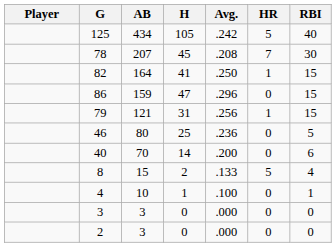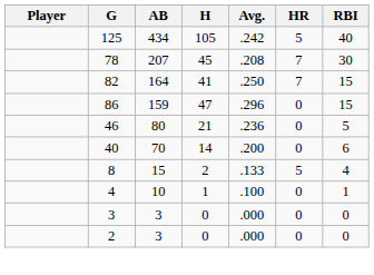82 | HR: 1 -> 7
- row: 79 | 121 | 31 | .256 | 1 | 15
46 | H: 25 -> 21
